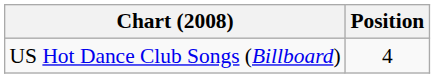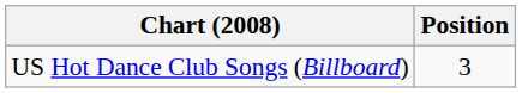US Hot Dance Club Songs (Billboard) | Position: 4 -> 3
